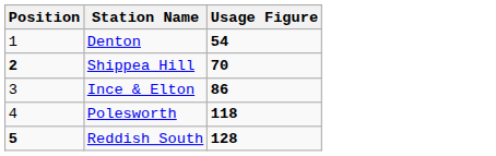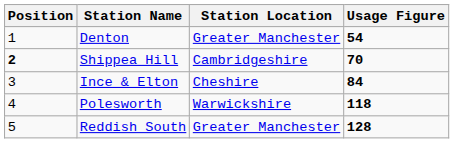+ column: Station Location | Greater Manchester | Cambridgeshire | Cheshire | Warwickshire | Greater Manchester
Ince & Elton | Usage Figure: 86 -> 84
Reddish South | Position: bold -> normal
